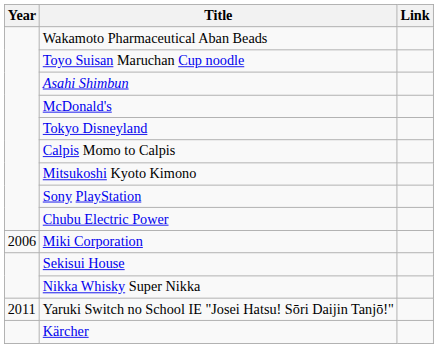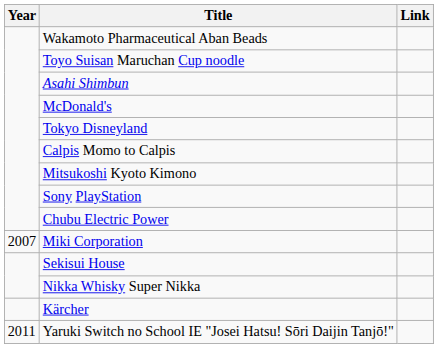Miki Corporation | Year: 2006 -> 2007
rows swapped: Yaruki Switch no School IE "Josei Hatsu! Sōri Daijin Tanjō!" <-> Kärcher
